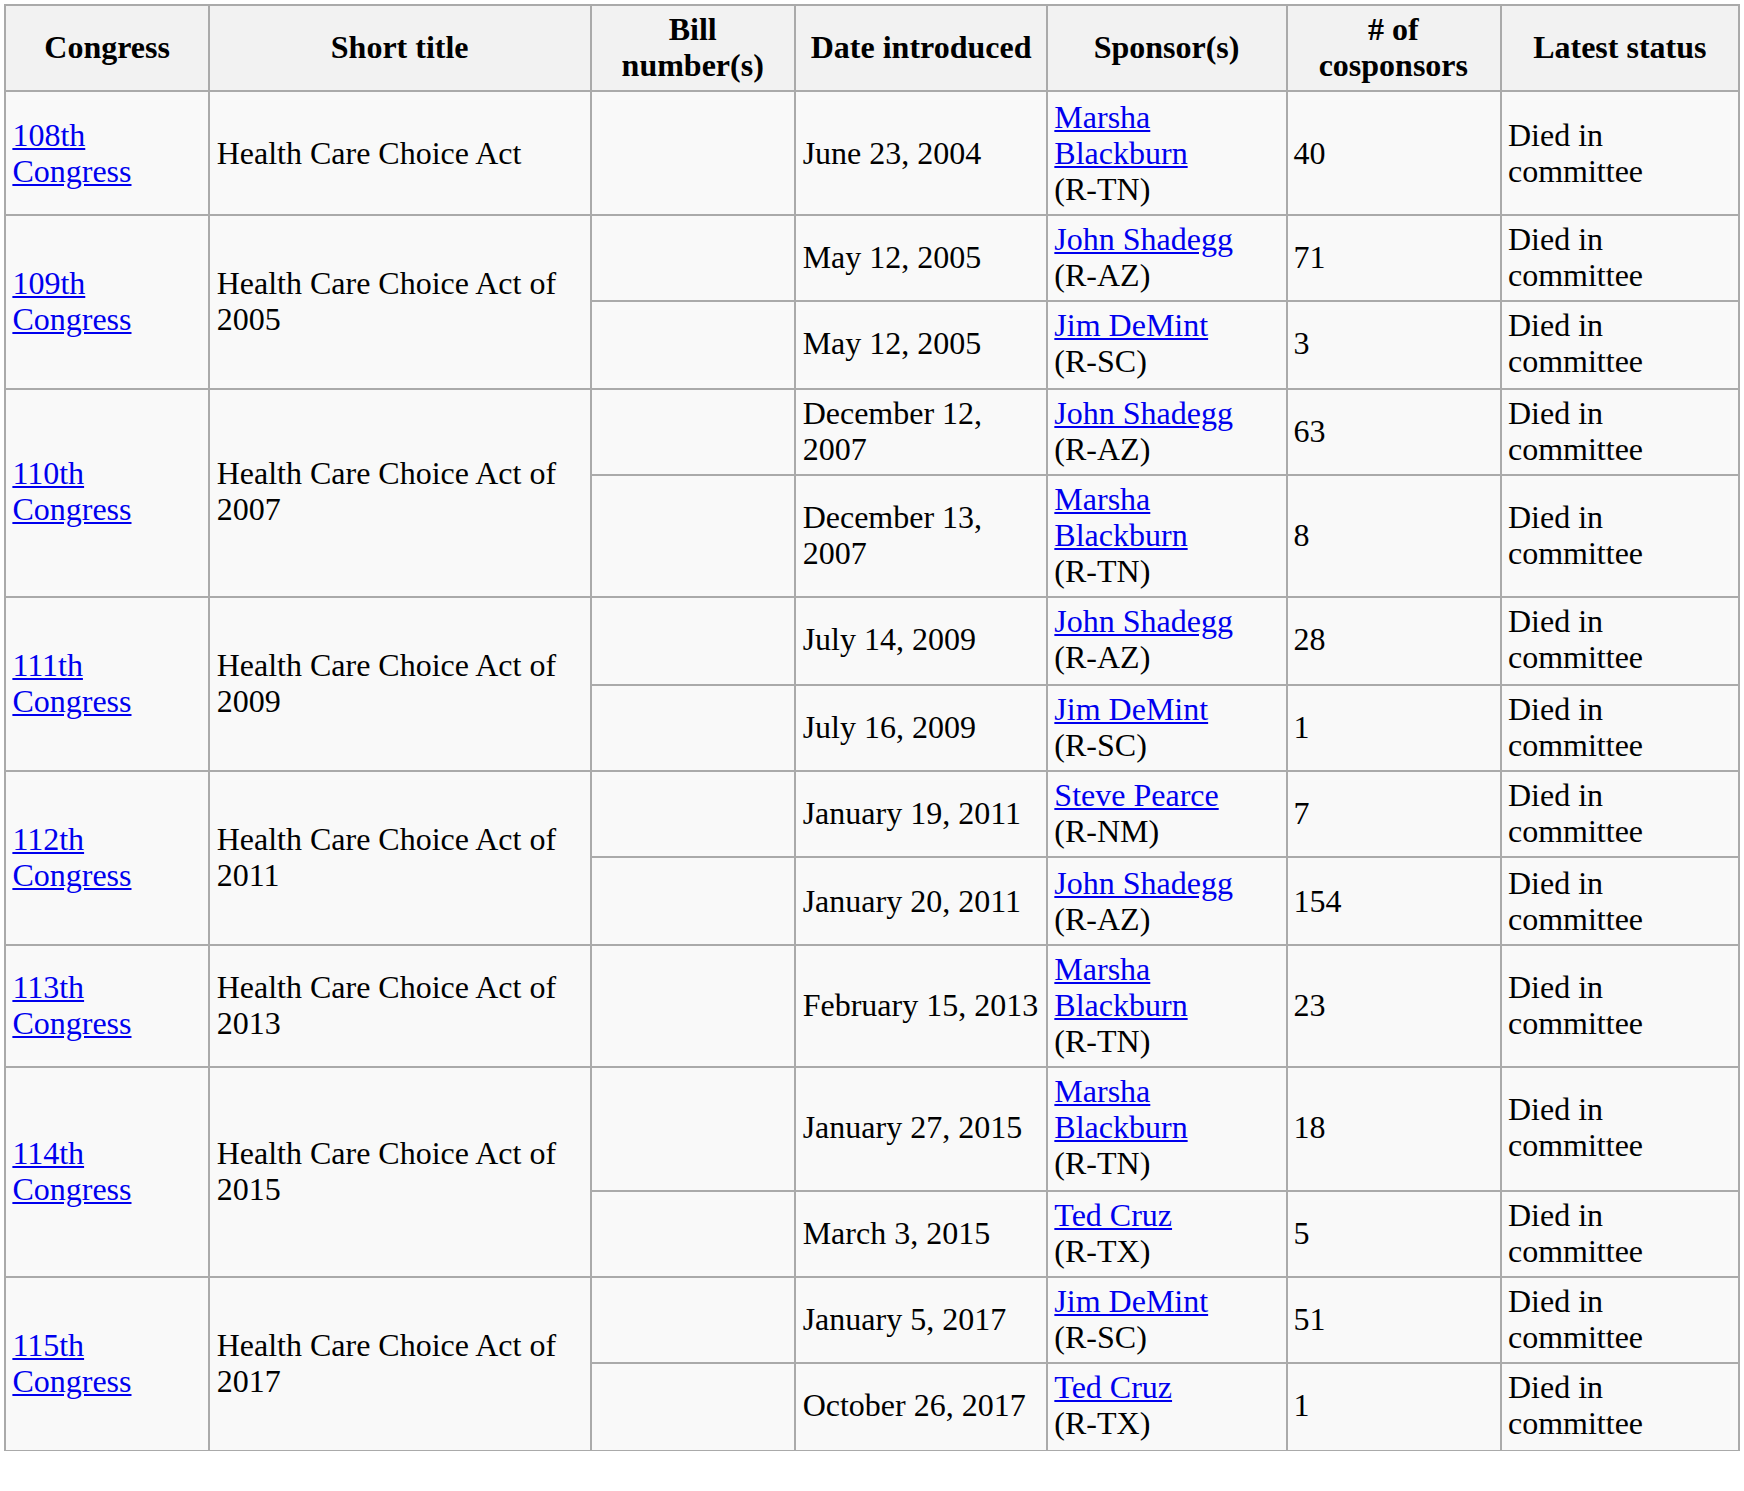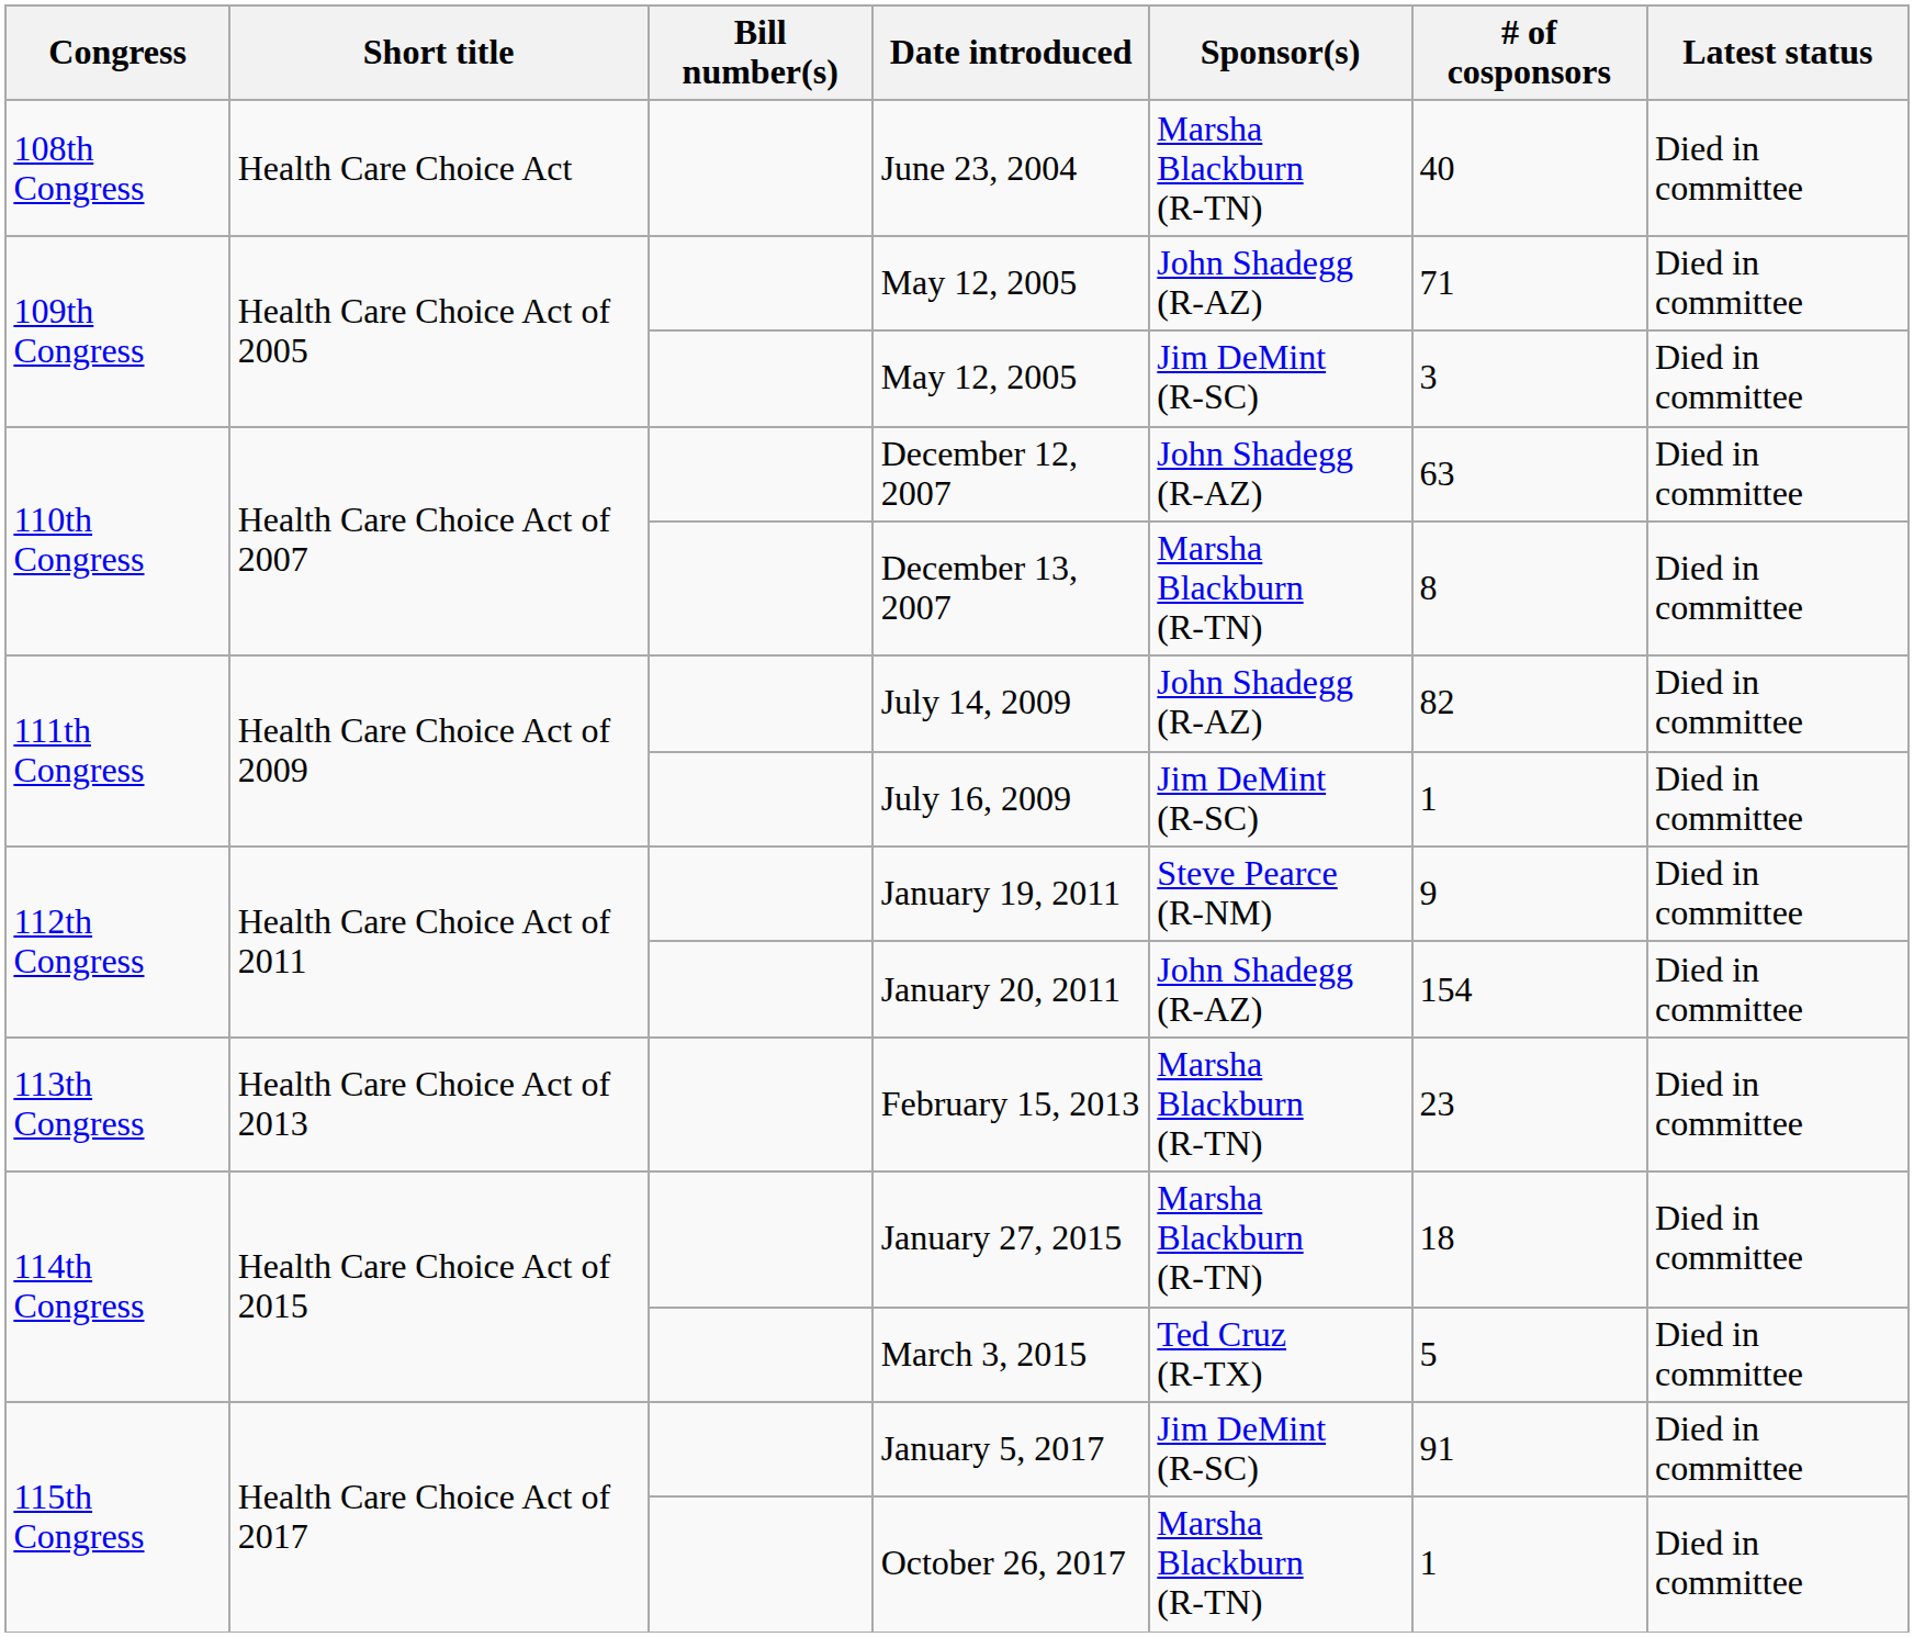July 14, 2009 | # of cosponsors: 28 -> 82
January 19, 2011 | # of cosponsors: 7 -> 9
January 5, 2017 | # of cosponsors: 51 -> 91
October 26, 2017 | Sponsor(s): Ted Cruz (R-TX) -> Marsha Blackburn (R-TN)
